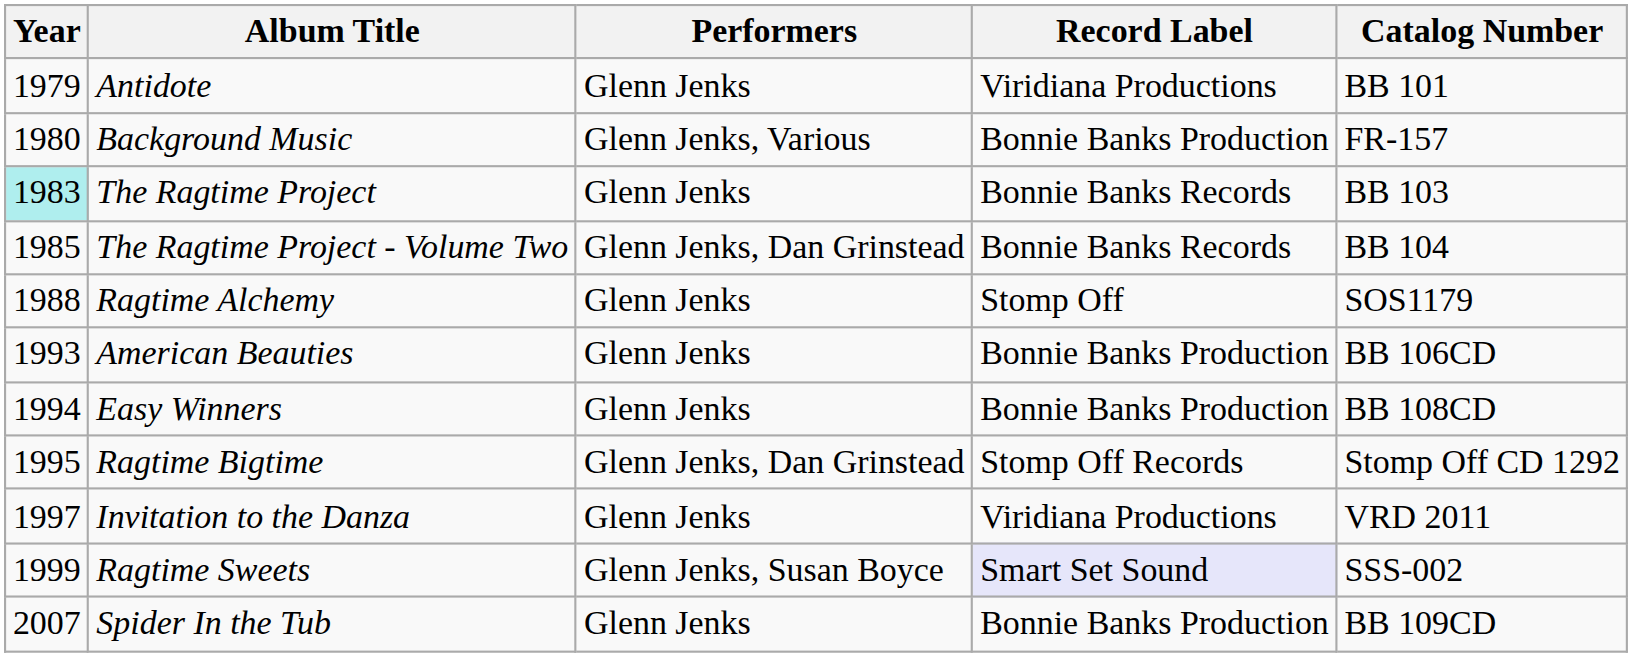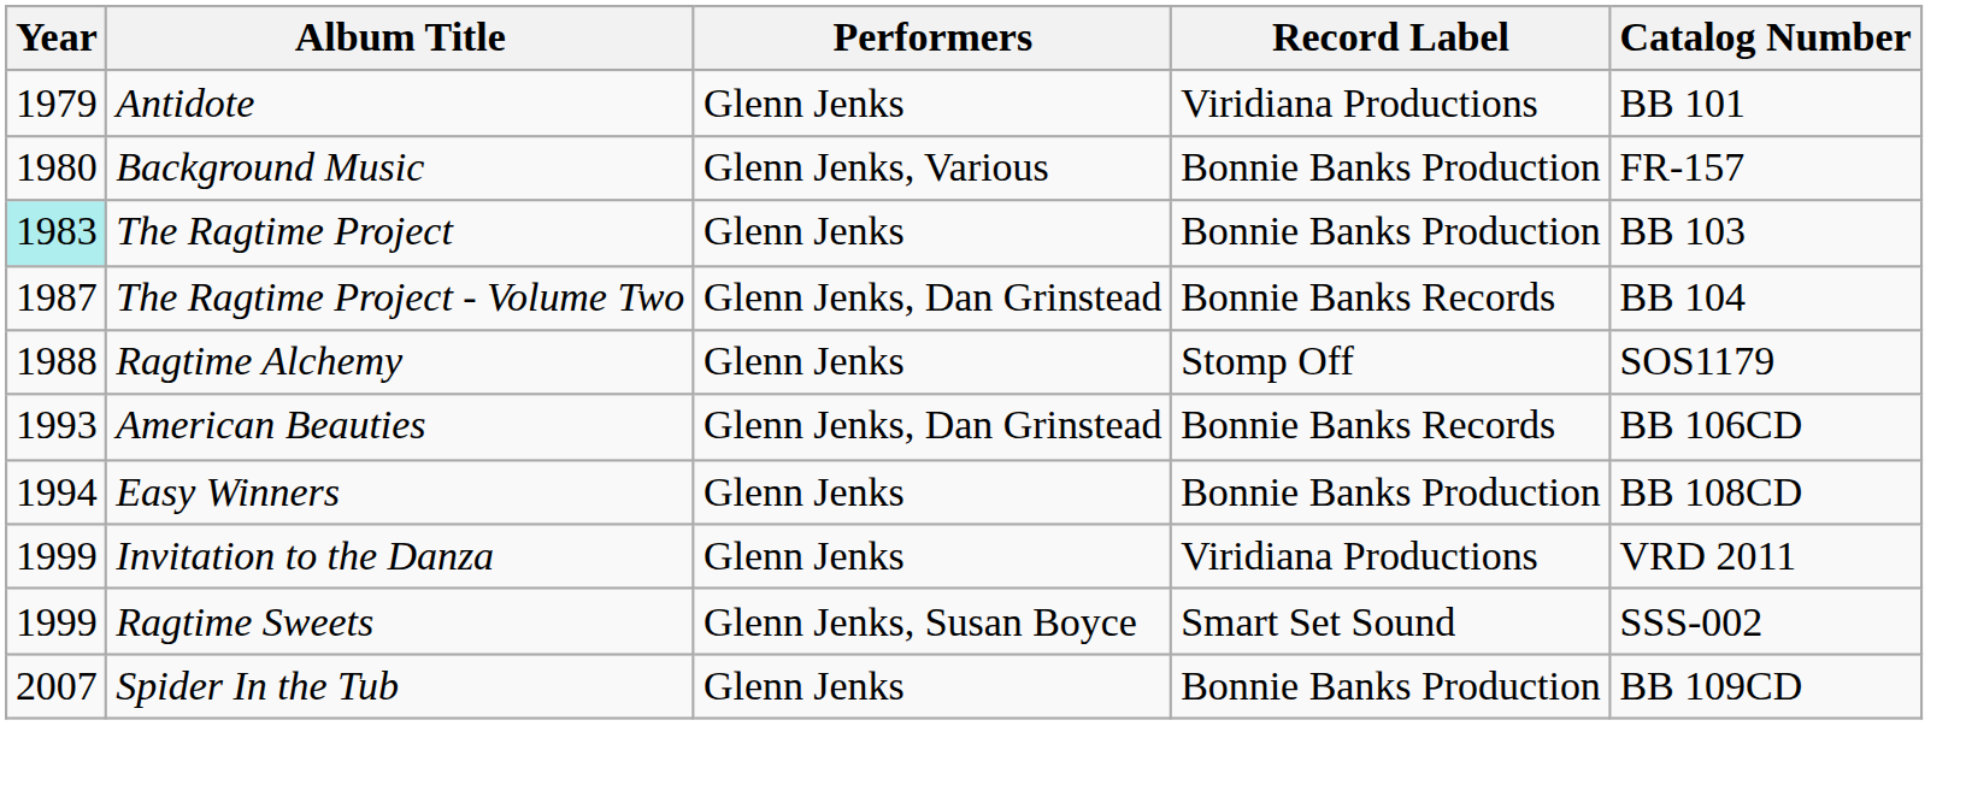The Ragtime Project | Record Label: Bonnie Banks Records -> Bonnie Banks Production
The Ragtime Project - Volume Two | Year: 1985 -> 1987
American Beauties | Performers: Glenn Jenks -> Glenn Jenks, Dan Grinstead
American Beauties | Record Label: Bonnie Banks Production -> Bonnie Banks Records
- row: 1995 | Ragtime Bigtime | Glenn Jenks, Dan Grinstead | Stomp Off Records | Stomp Off CD 1292
Invitation to the Danza | Year: 1997 -> 1999
Ragtime Sweets | Record Label: lavender background -> no background
